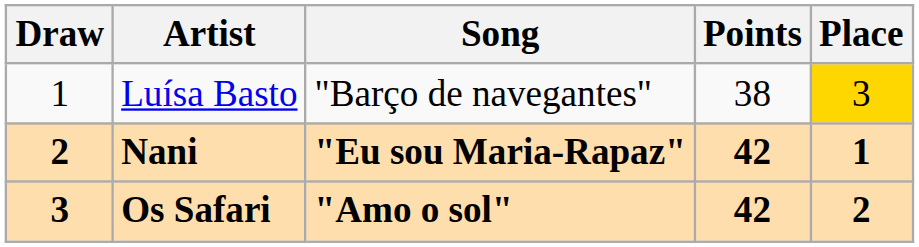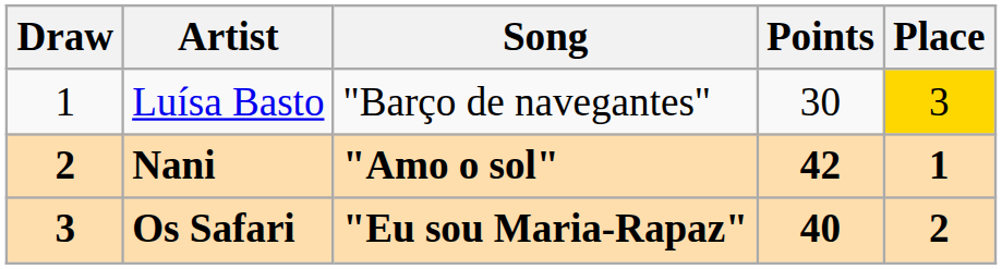Luísa Basto | Points: 38 -> 30
Nani | Song: "Eu sou Maria-Rapaz" -> "Amo o sol"
Os Safari | Song: "Amo o sol" -> "Eu sou Maria-Rapaz"
Os Safari | Points: 42 -> 40
